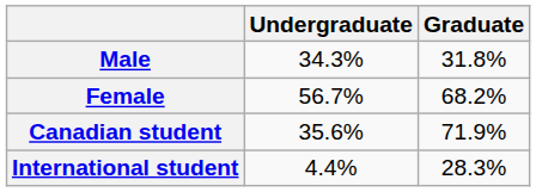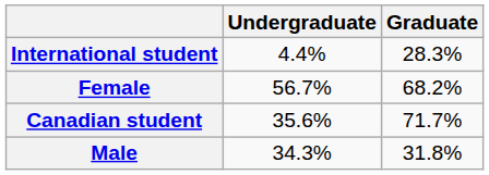rows swapped: Male <-> International student
Canadian student | Graduate: 71.9% -> 71.7%
